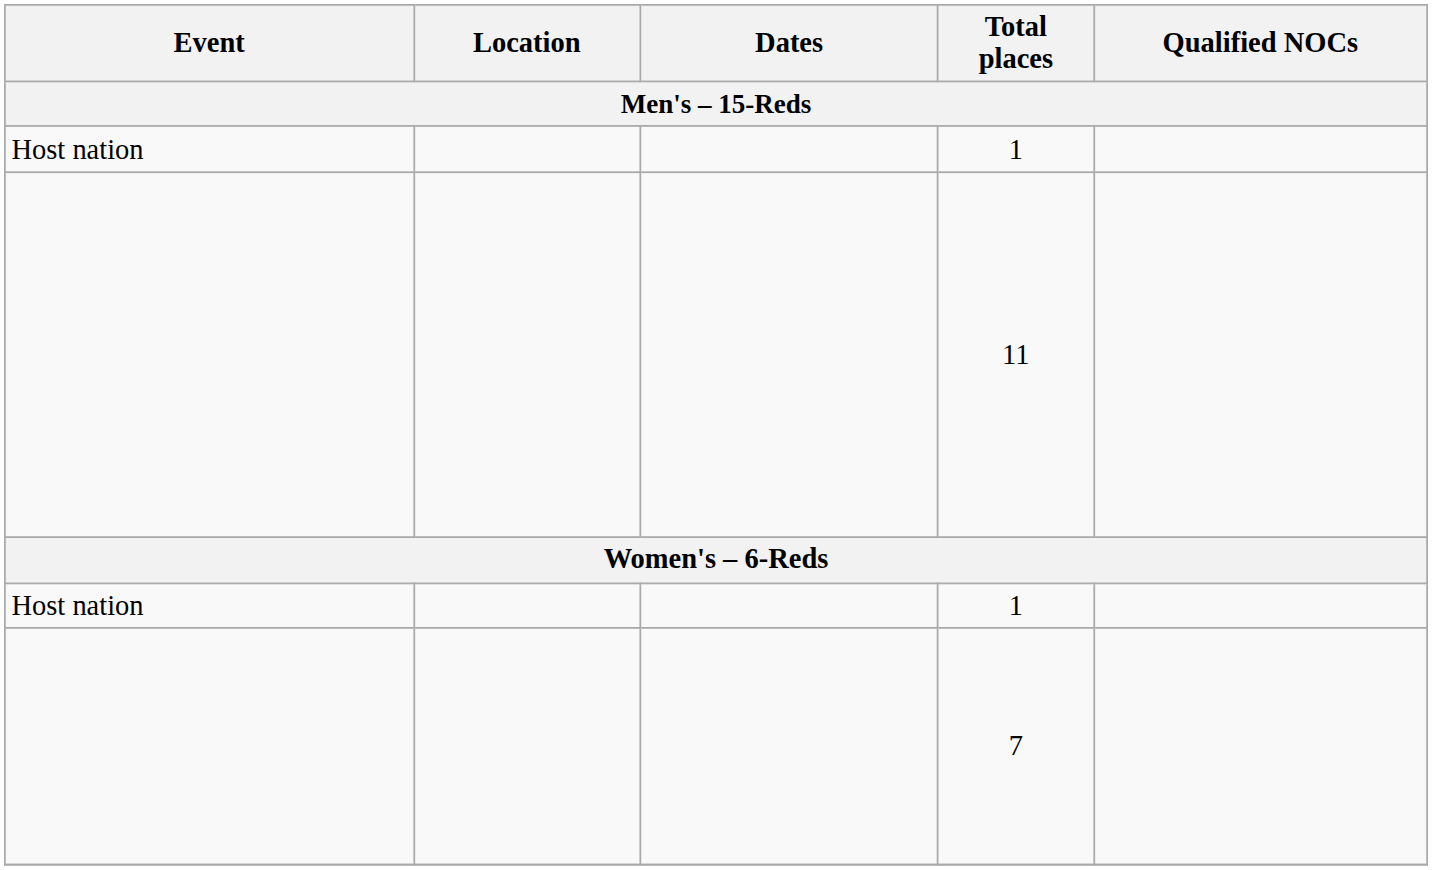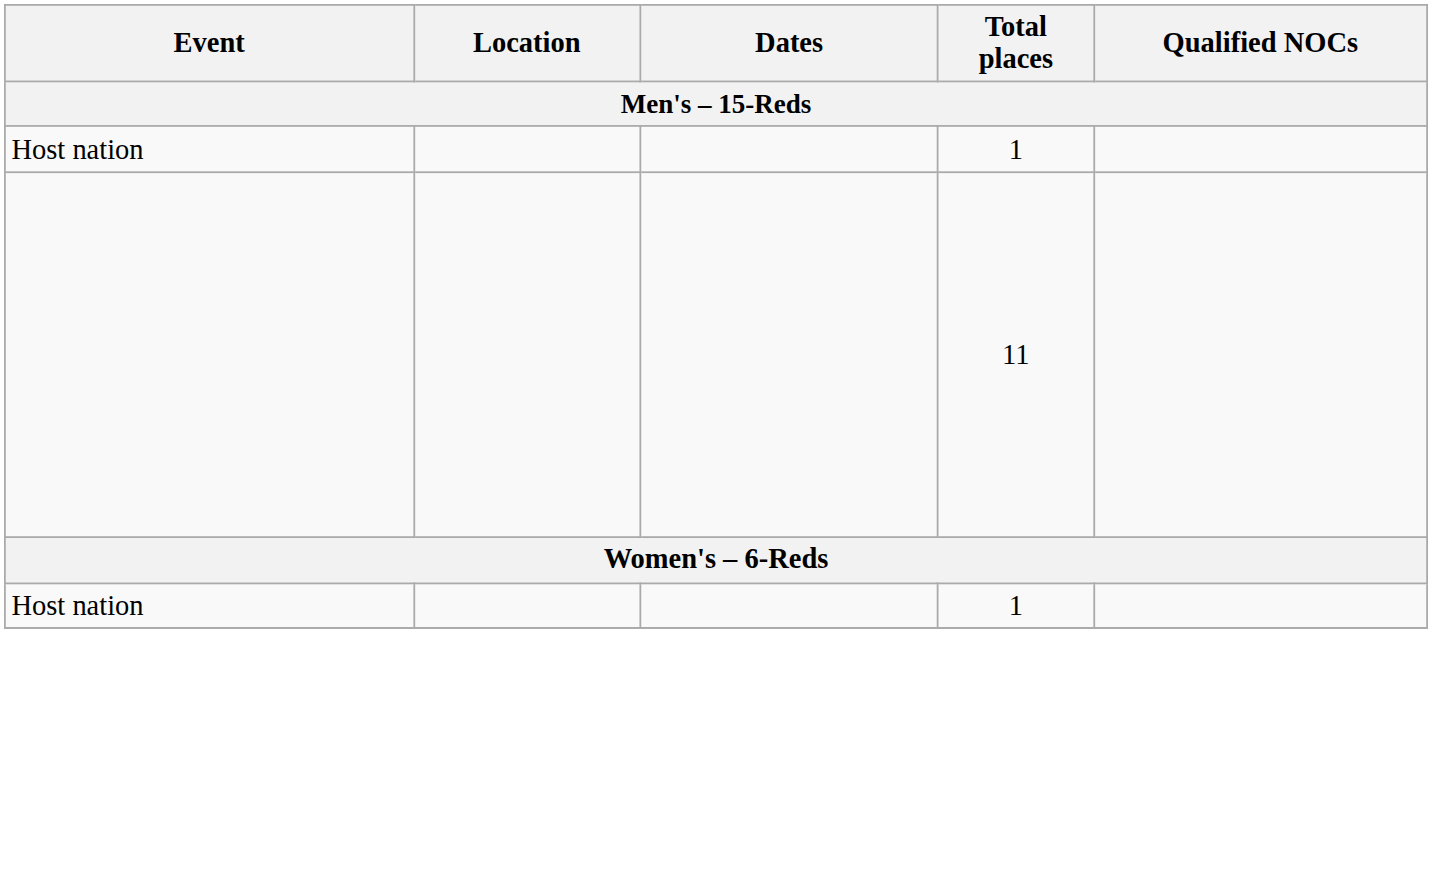- row: 7
